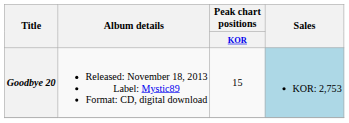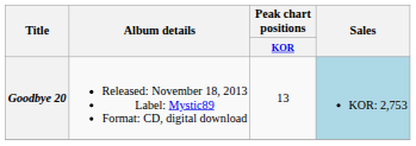Goodbye 20 | Peak chart positions / KOR: 15 -> 13
